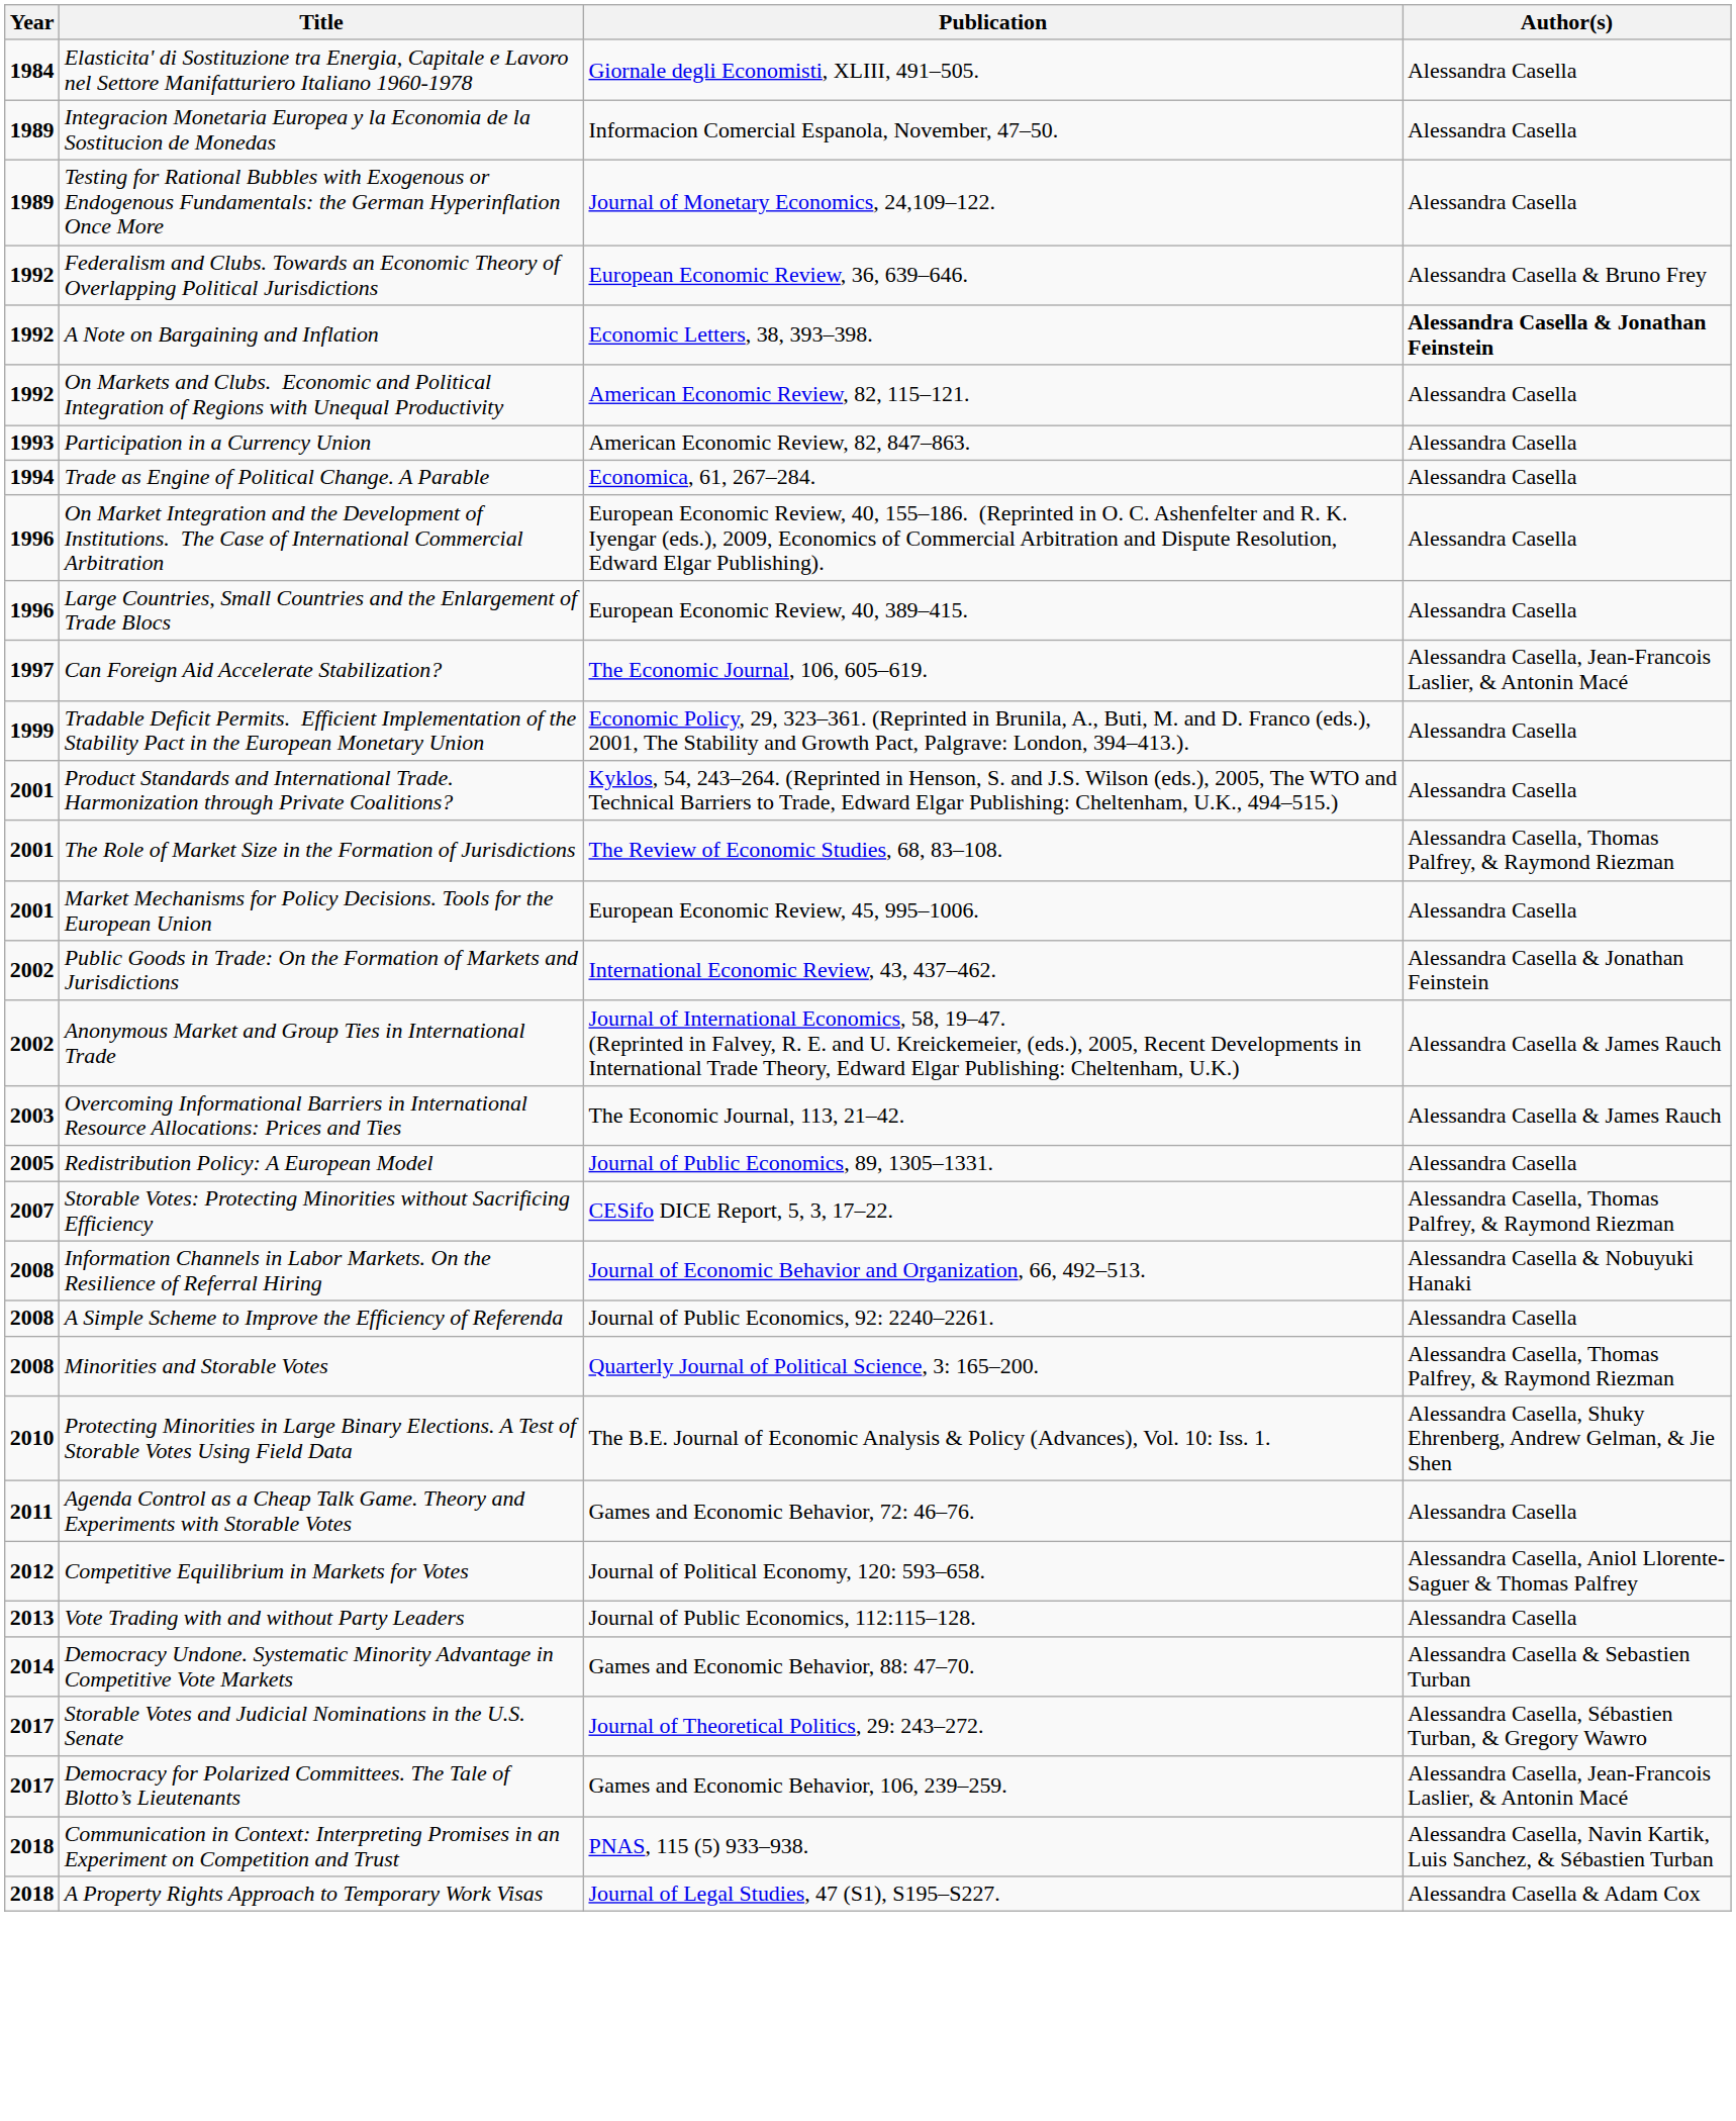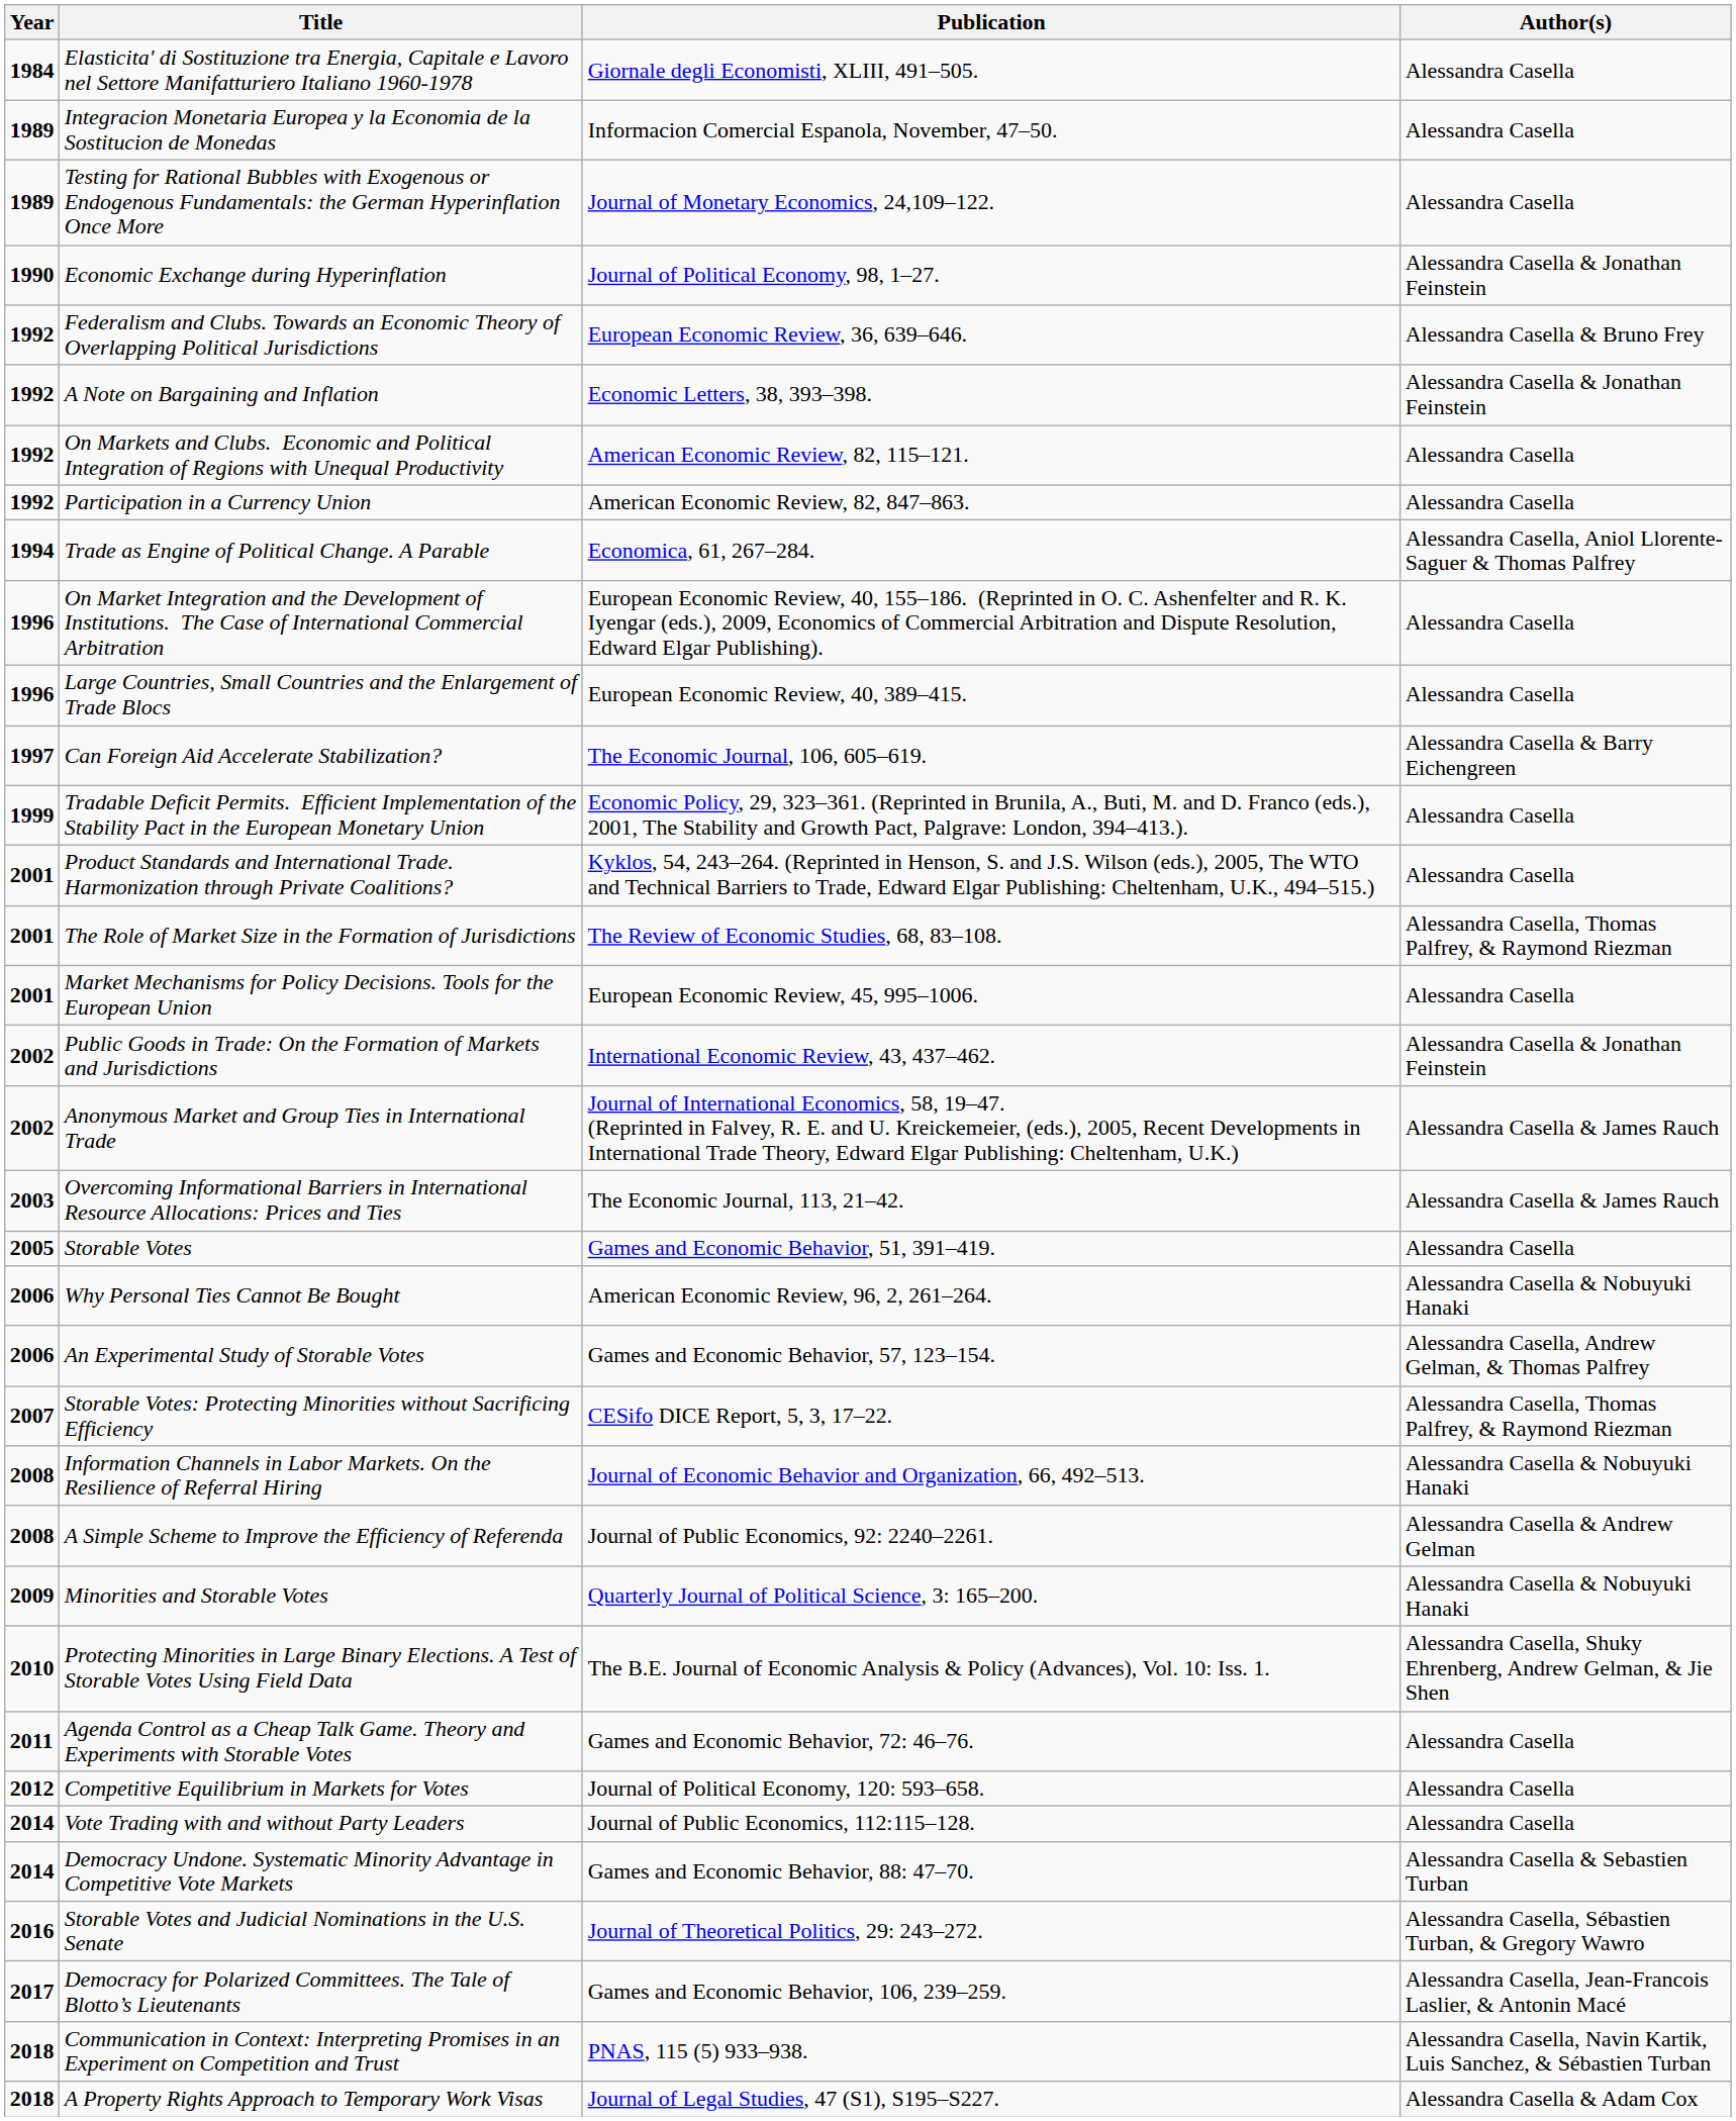+ row: 1990 | Economic Exchange during Hyperinflation | Journal of Political Economy, 98, 1–27. | Alessandra Casella & Jonathan Feinstein
A Note on Bargaining and Inflation | Author(s): bold -> normal
Participation in a Currency Union | Year: 1993 -> 1992
Trade as Engine of Political Change. A Parable | Author(s): Alessandra Casella -> Alessandra Casella, Aniol Llorente-Saguer & Thomas Palfrey
Can Foreign Aid Accelerate Stabilization? | Author(s): Alessandra Casella, Jean-Francois Laslier, & Antonin Macé -> Alessandra Casella & Barry Eichengreen
+ row: 2005 | Storable Votes | Games and Economic Behavior, 51, 391–419. | Alessandra Casella
- row: 2005 | Redistribution Policy: A European Model | Journal of Public Economics, 89, 1305–1331. | Alessandra Casella
+ row: 2006 | Why Personal Ties Cannot Be Bought | American Economic Review, 96, 2, 261–264. | Alessandra Casella & Nobuyuki Hanaki
+ row: 2006 | An Experimental Study of Storable Votes | Games and Economic Behavior, 57, 123–154. | Alessandra Casella, Andrew Gelman, & Thomas Palfrey
A Simple Scheme to Improve the Efficiency of Referenda | Author(s): Alessandra Casella -> Alessandra Casella & Andrew Gelman
Minorities and Storable Votes | Year: 2008 -> 2009
Minorities and Storable Votes | Author(s): Alessandra Casella, Thomas Palfrey, & Raymond Riezman -> Alessandra Casella & Nobuyuki Hanaki
Competitive Equilibrium in Markets for Votes | Author(s): Alessandra Casella, Aniol Llorente-Saguer & Thomas Palfrey -> Alessandra Casella
Vote Trading with and without Party Leaders | Year: 2013 -> 2014
Storable Votes and Judicial Nominations in the U.S. Senate | Year: 2017 -> 2016
